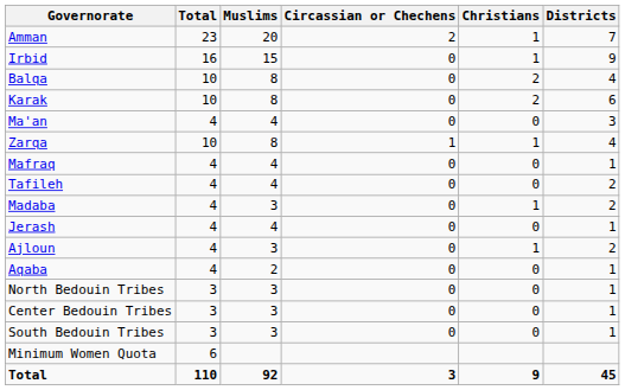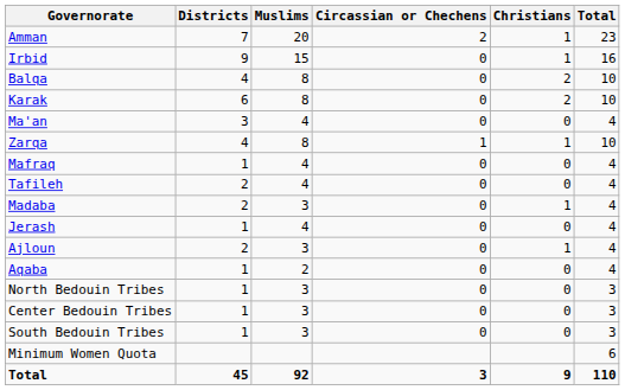columns swapped: Districts <-> Total
